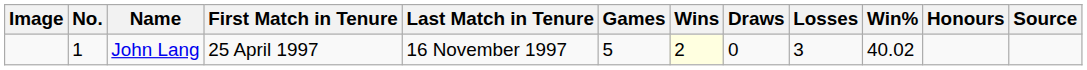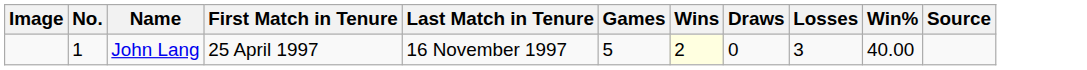- column: Honours
John Lang | Win%: 40.02 -> 40.00
